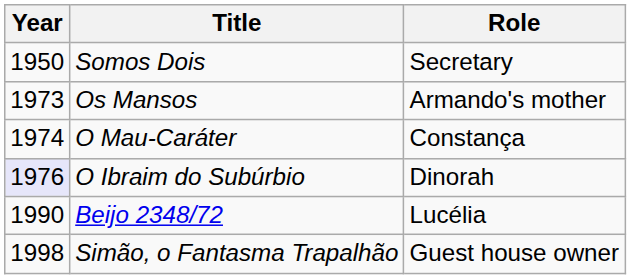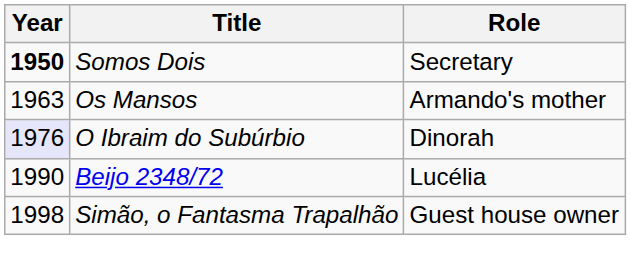Somos Dois | Year: normal -> bold
Os Mansos | Year: 1973 -> 1963
- row: 1974 | O Mau-Caráter | Constança
